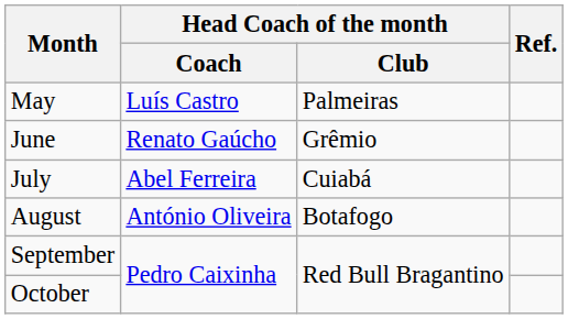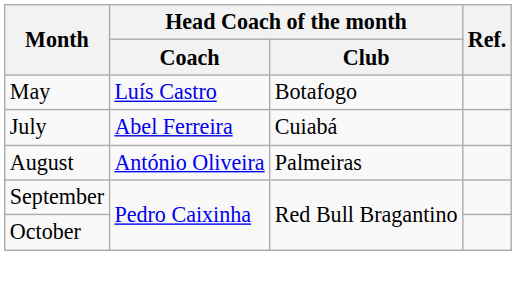May | Head Coach of the month / Club: Palmeiras -> Botafogo
- row: June | Renato Gaúcho | Grêmio
August | Head Coach of the month / Club: Botafogo -> Palmeiras
